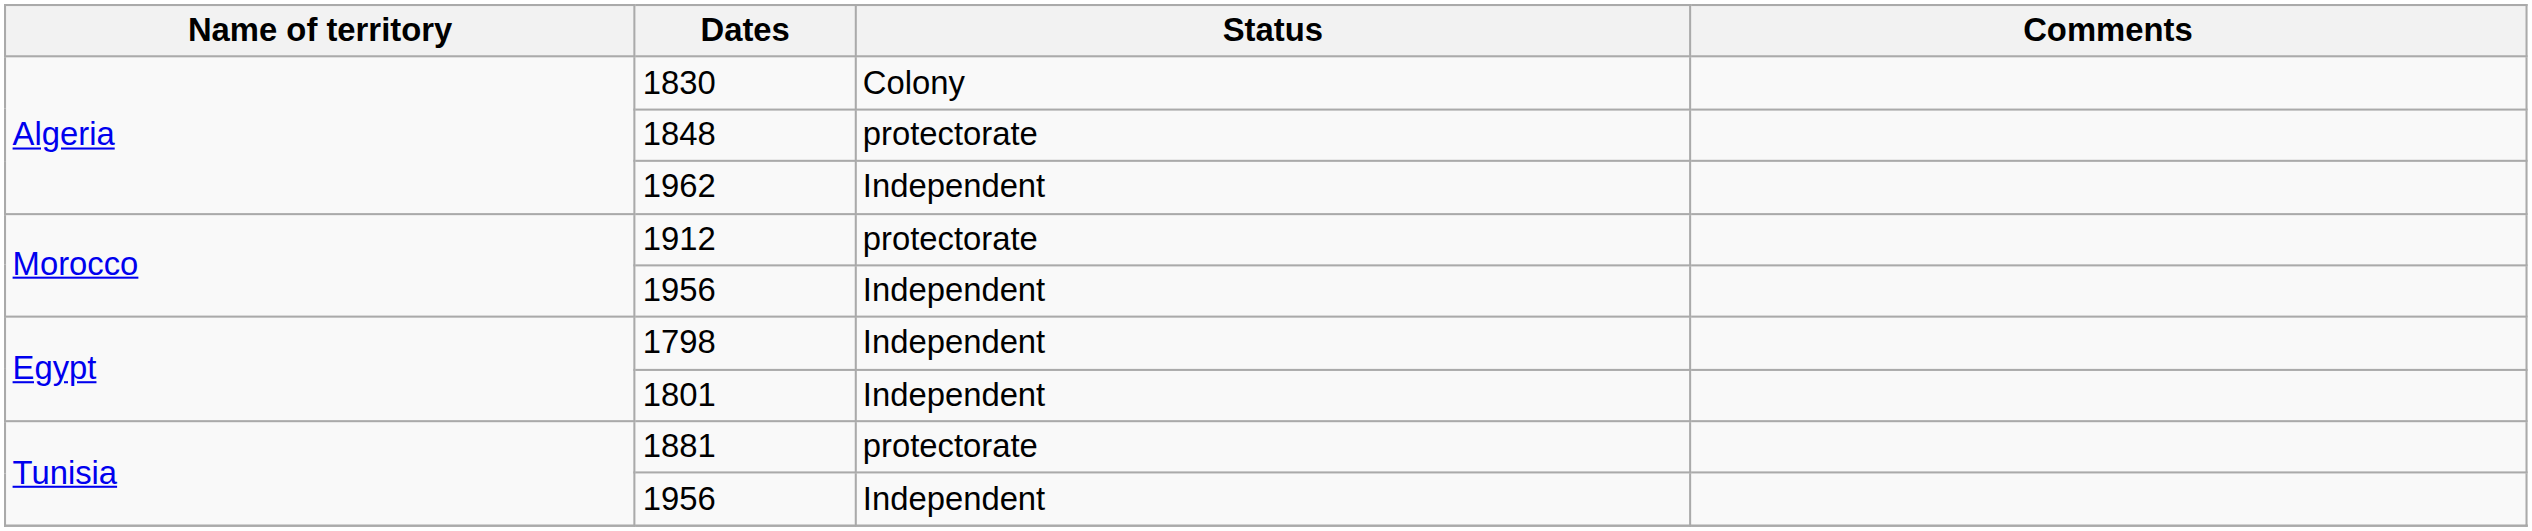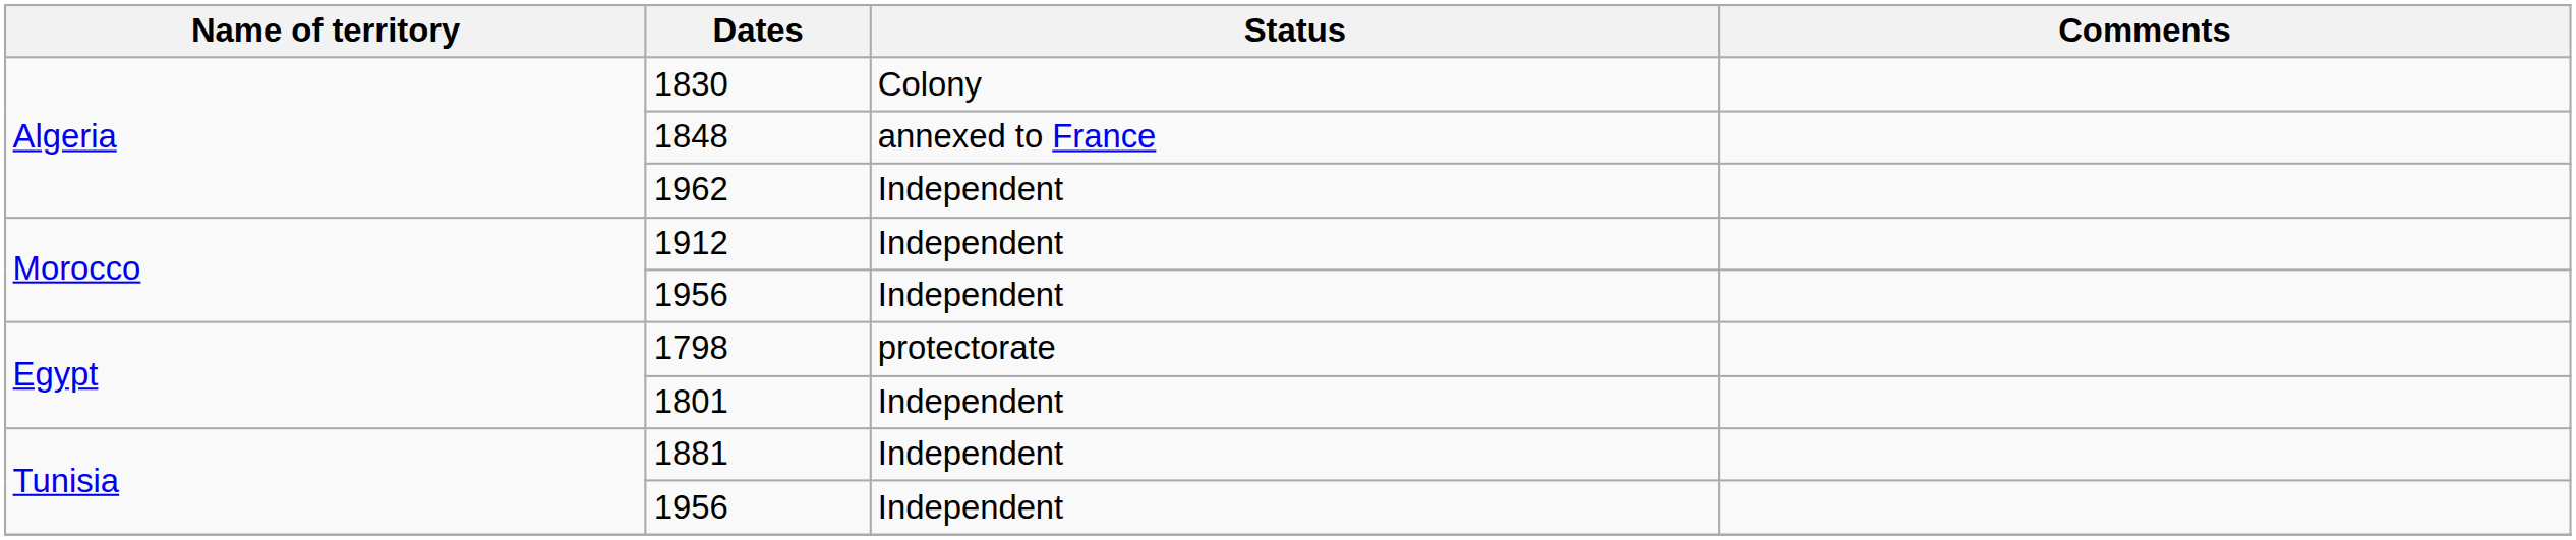1848 | Status: protectorate -> annexed to France
1912 | Status: protectorate -> Independent
1798 | Status: Independent -> protectorate
1881 | Status: protectorate -> Independent
